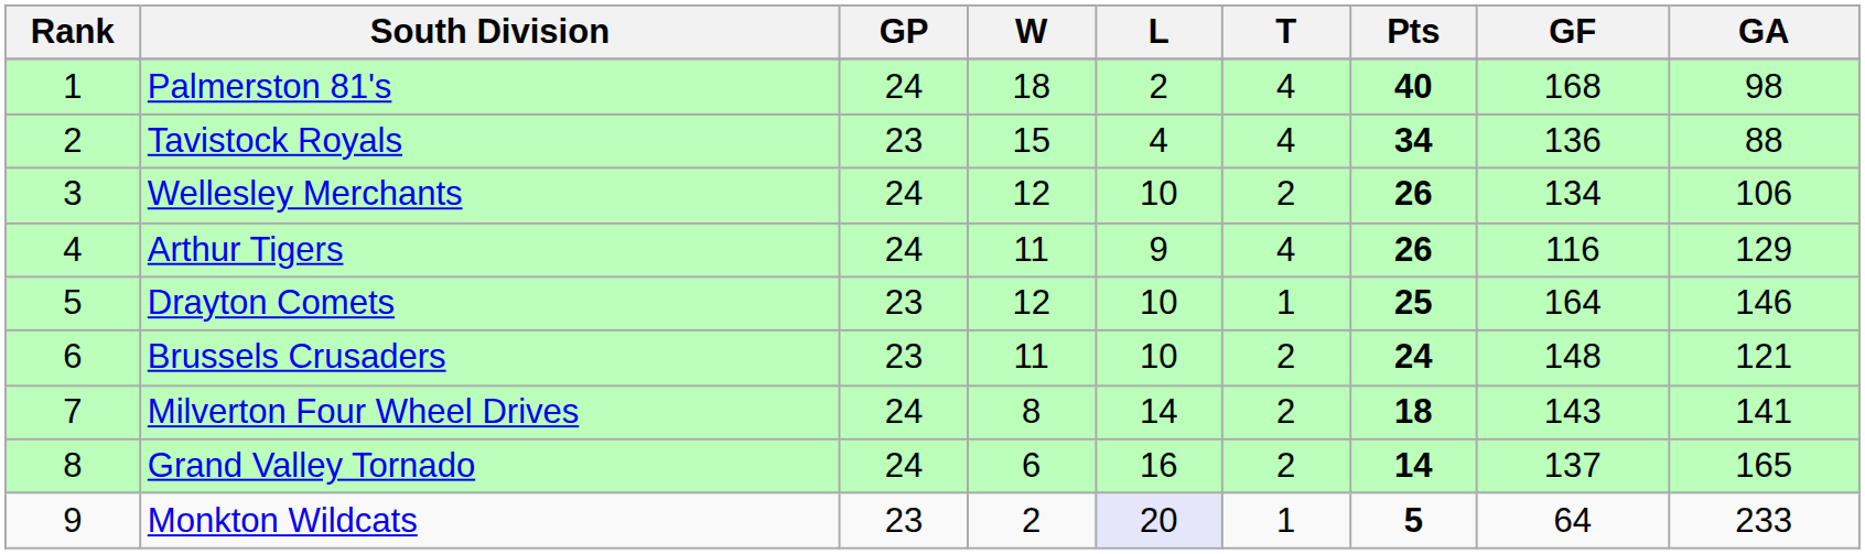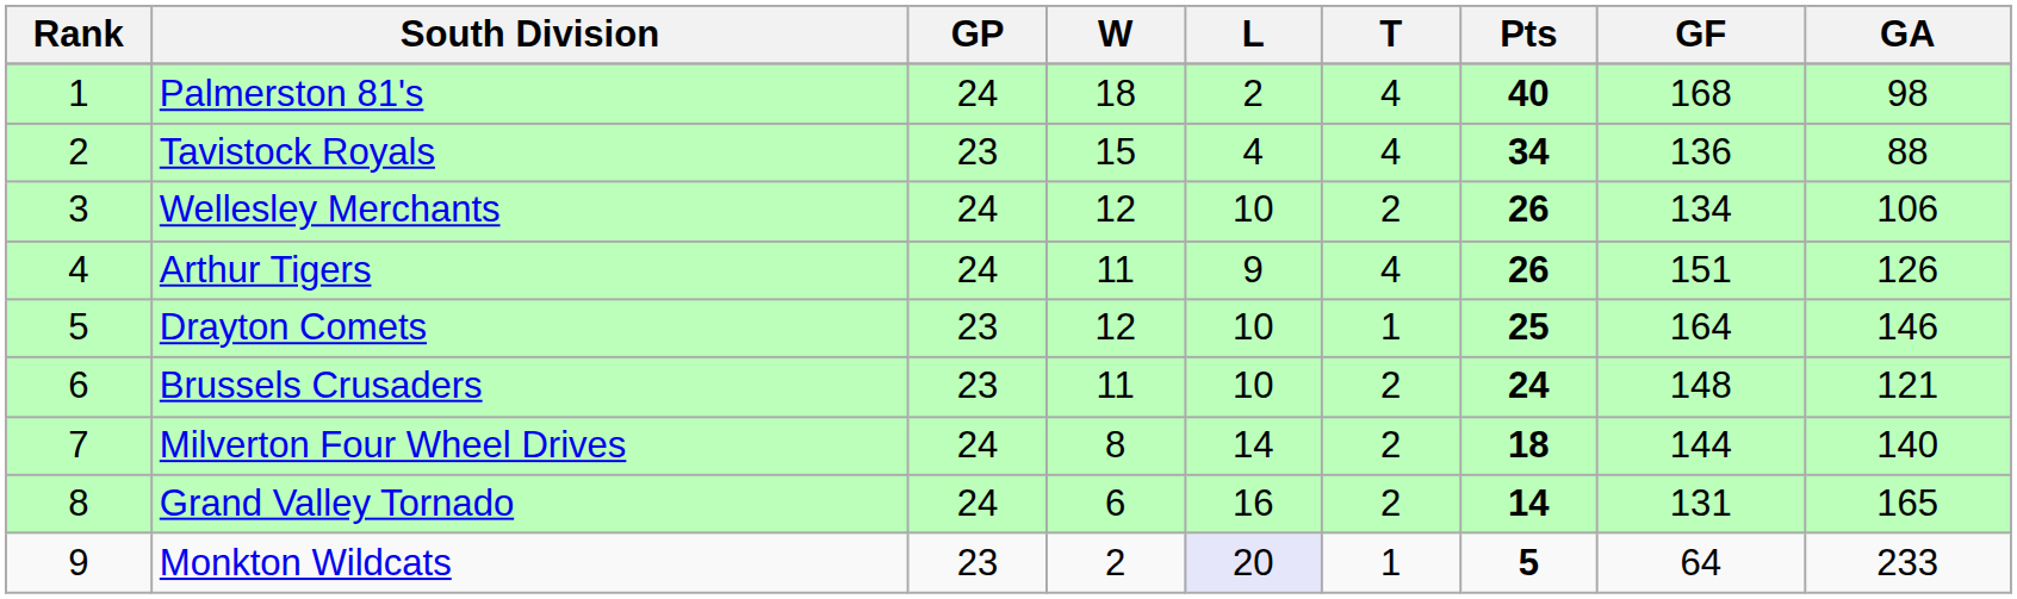Arthur Tigers | GF: 116 -> 151
Arthur Tigers | GA: 129 -> 126
Milverton Four Wheel Drives | GF: 143 -> 144
Milverton Four Wheel Drives | GA: 141 -> 140
Grand Valley Tornado | GF: 137 -> 131
